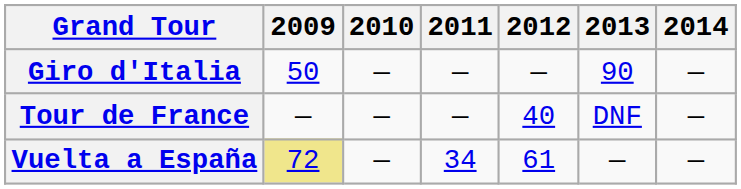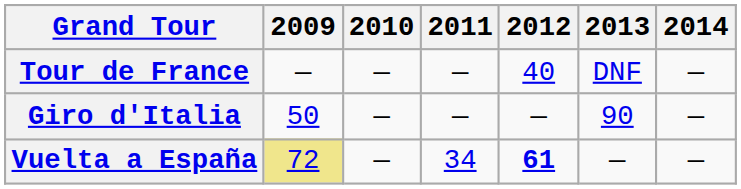rows swapped: Giro d'Italia <-> Tour de France
Vuelta a España | 2012: normal -> bold
